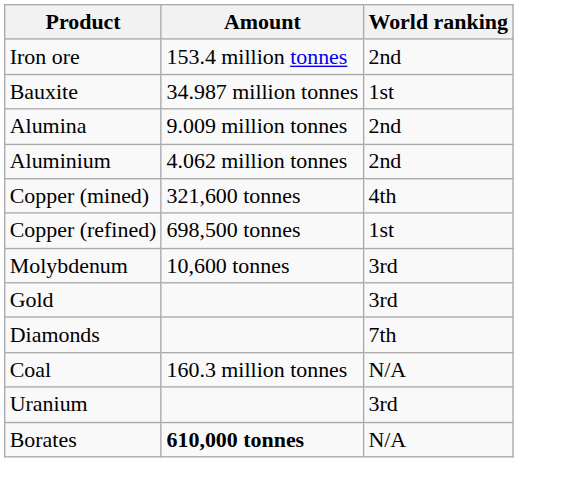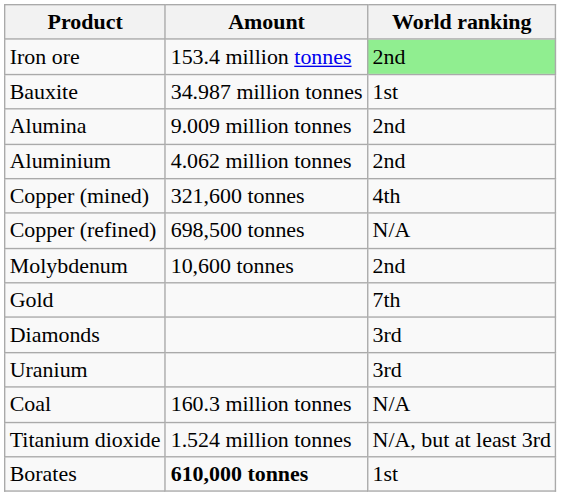Iron ore | World ranking: no background -> lightgreen background
Copper (refined) | World ranking: 1st -> N/A
Molybdenum | World ranking: 3rd -> 2nd
Gold | World ranking: 3rd -> 7th
Diamonds | World ranking: 7th -> 3rd
rows swapped: Coal <-> Uranium
+ row: Titanium dioxide | 1.524 million tonnes | N/A, but at least 3rd
Borates | World ranking: N/A -> 1st
